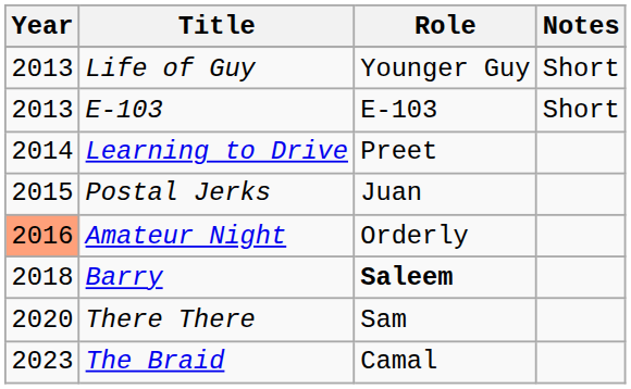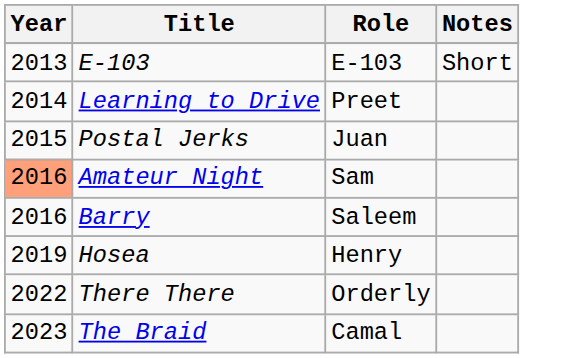- row: 2013 | Life of Guy | Younger Guy | Short
Amateur Night | Role: Orderly -> Sam
Barry | Year: 2018 -> 2016
Barry | Role: bold -> normal
+ row: 2019 | Hosea | Henry
There There | Year: 2020 -> 2022
There There | Role: Sam -> Orderly
